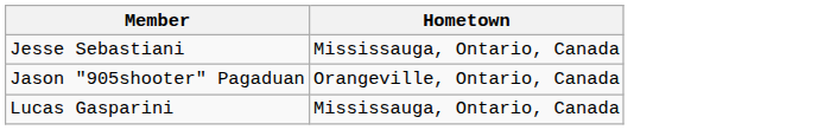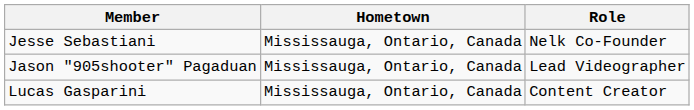+ column: Role | Nelk Co-Founder | Lead Videographer | Content Creator
Jason "905shooter" Pagaduan | Hometown: Orangeville, Ontario, Canada -> Mississauga, Ontario, Canada
